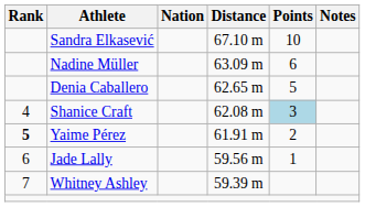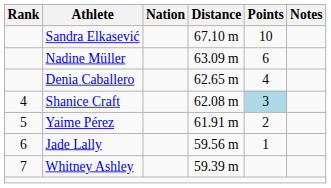Denia Caballero | Points: 5 -> 4
Yaime Pérez | Rank: bold -> normal
